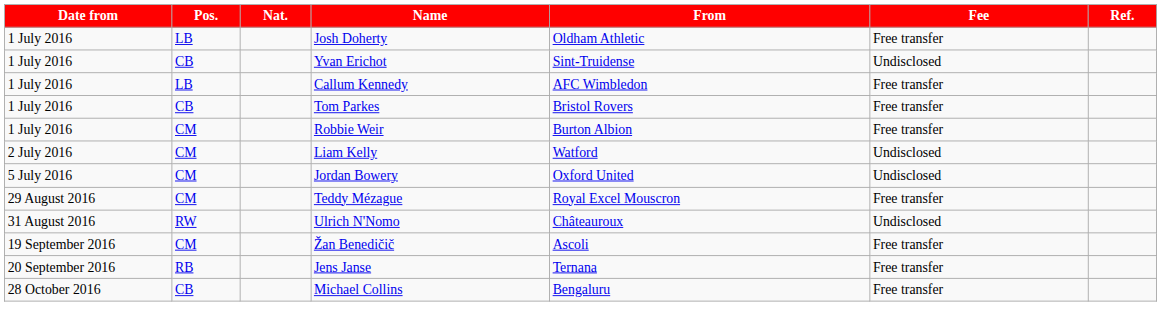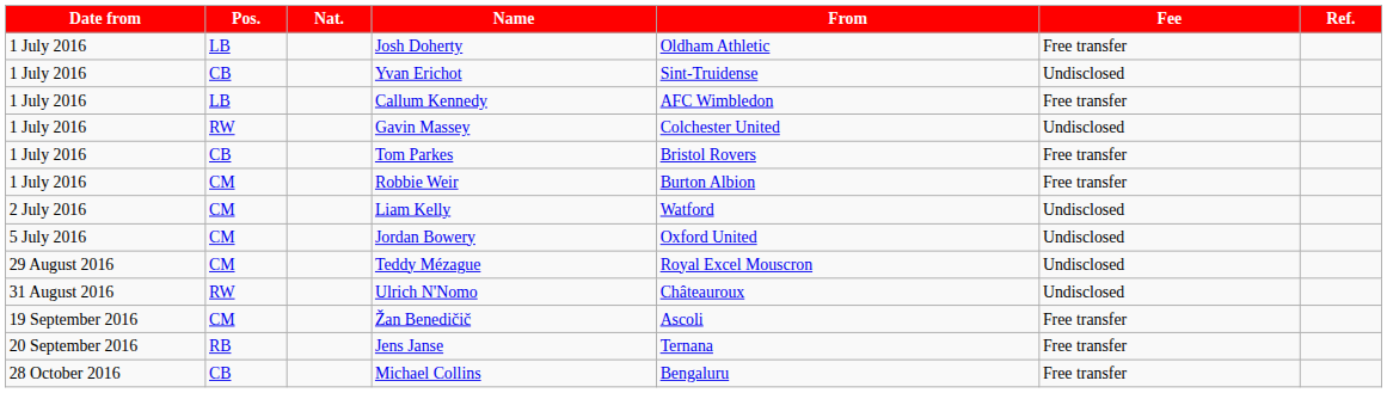+ row: 1 July 2016 | RW | Gavin Massey | Colchester United | Undisclosed
Teddy Mézague | Fee: Free transfer -> Undisclosed
